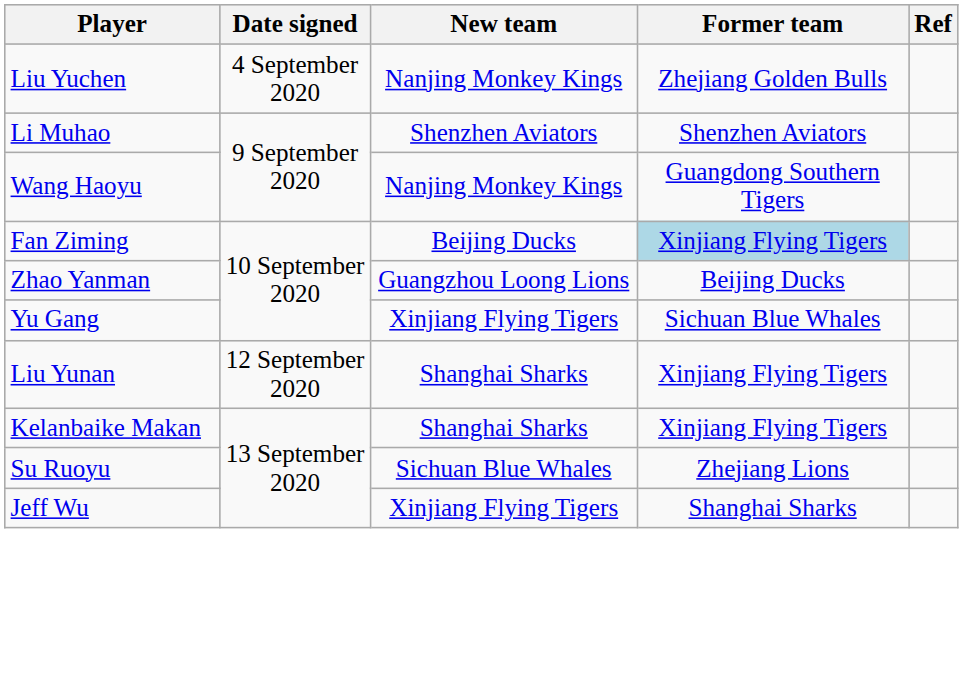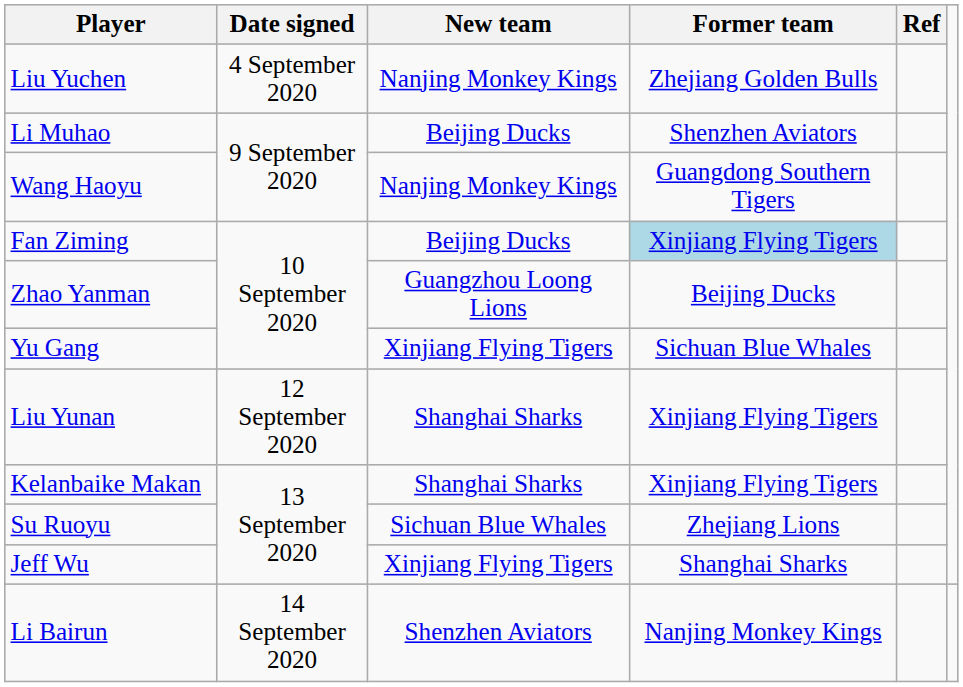Li Muhao | New team: Shenzhen Aviators -> Beijing Ducks
+ row: Li Bairun | 14 September 2020 | Shenzhen Aviators | Nanjing Monkey Kings
